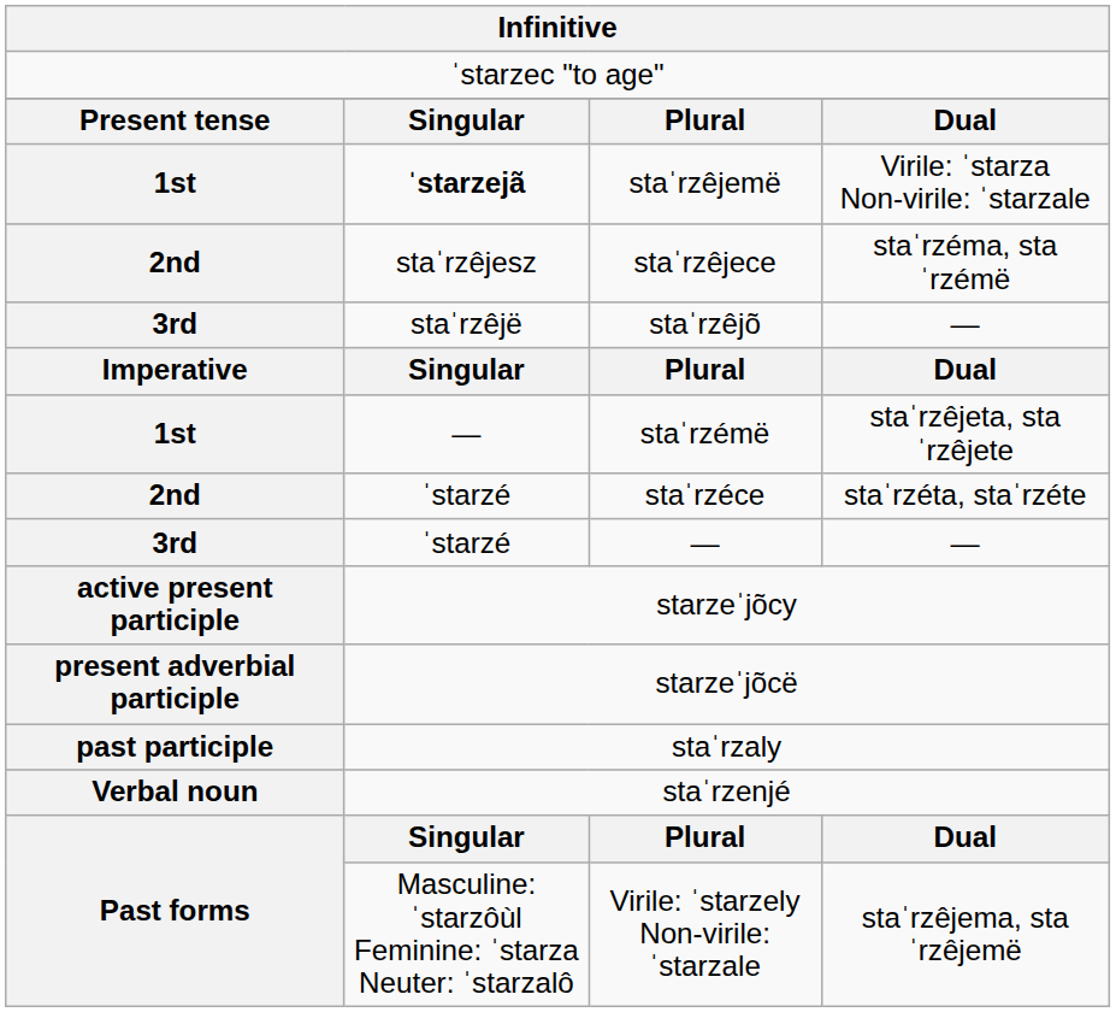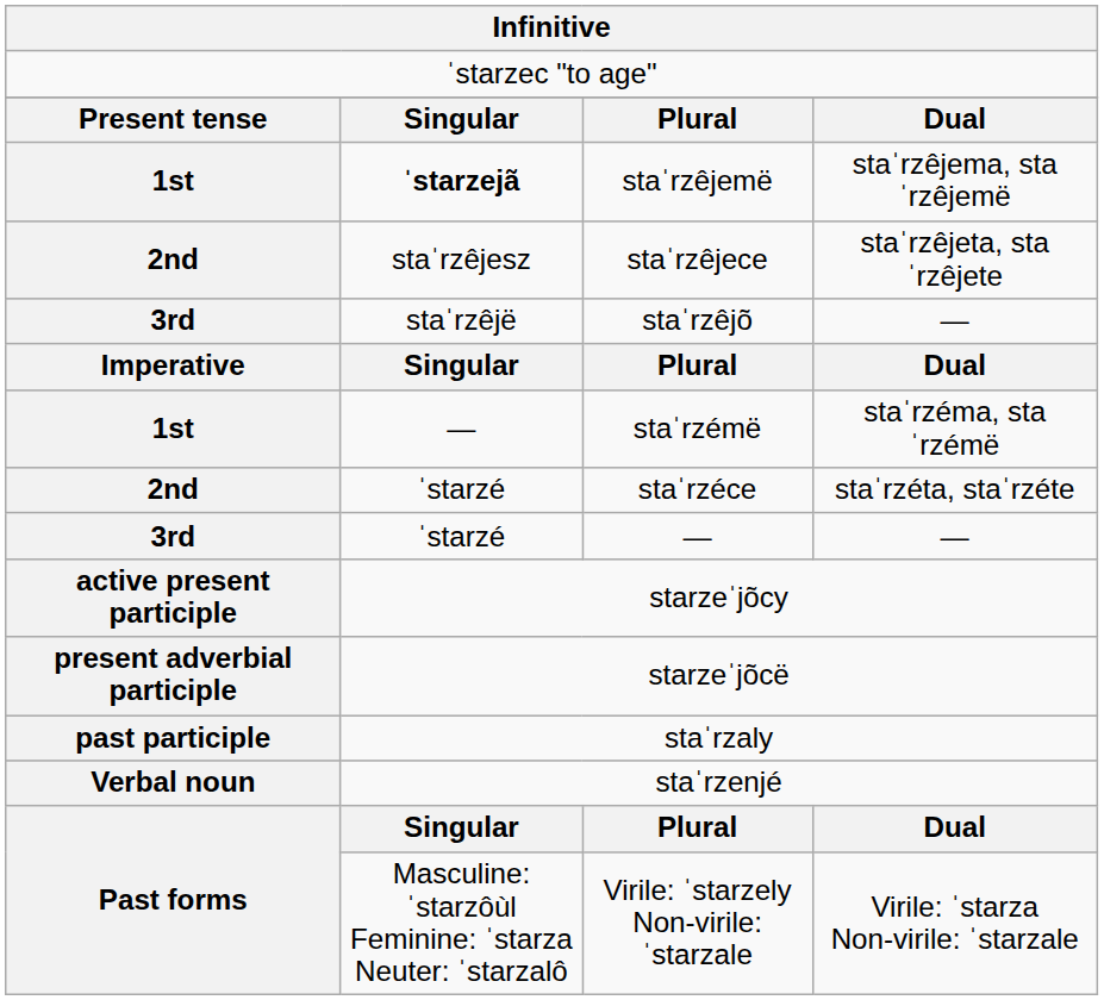staˈrzêjemë | column 4: Virile: ˈstarza Non-virile: ˈstarzale -> staˈrzêjema, staˈrzêjemë
staˈrzêjece | column 4: staˈrzéma, staˈrzémë -> staˈrzêjeta, staˈrzêjete
staˈrzémë | column 4: staˈrzêjeta, staˈrzêjete -> staˈrzéma, staˈrzémë
Virile: ˈstarzely Non-virile: ˈstarzale | column 4: staˈrzêjema, staˈrzêjemë -> Virile: ˈstarza Non-virile: ˈstarzale
